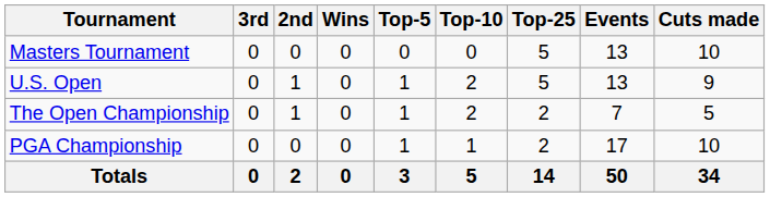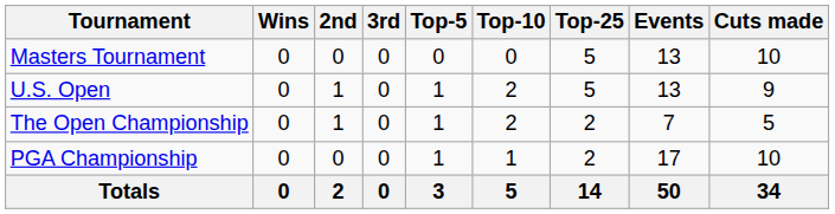columns swapped: Wins <-> 3rd
